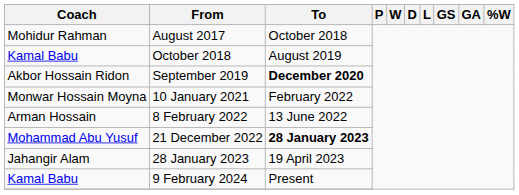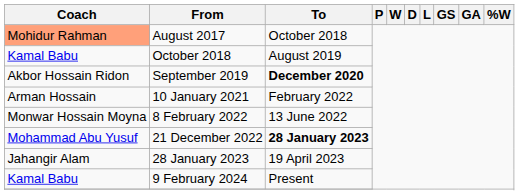August 2017 | Coach: no background -> lightsalmon background
10 January 2021 | Coach: Monwar Hossain Moyna -> Arman Hossain
8 February 2022 | Coach: Arman Hossain -> Monwar Hossain Moyna
